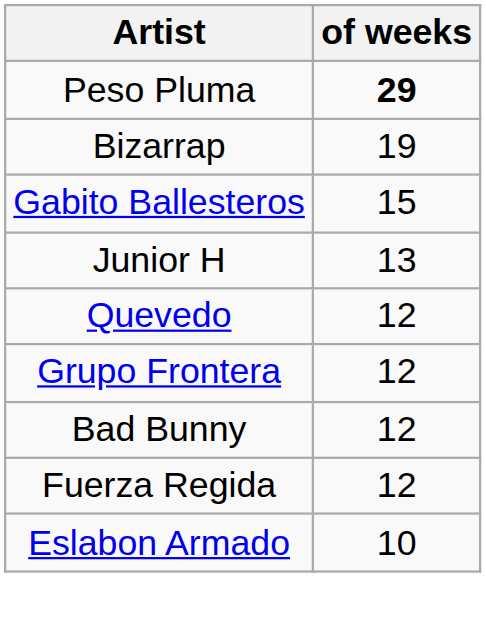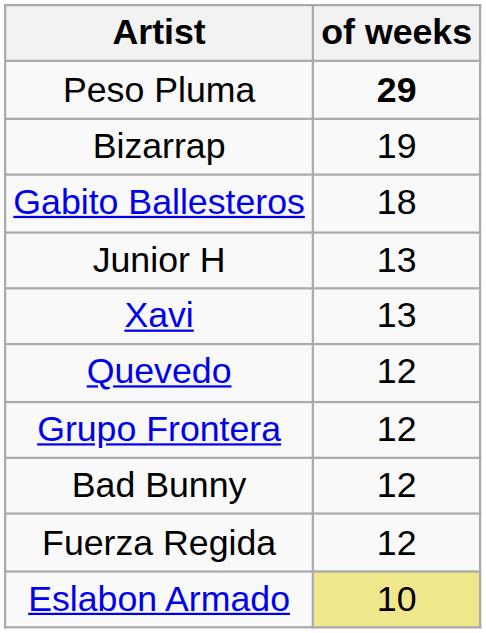Gabito Ballesteros | of weeks: 15 -> 18
+ row: Xavi | 13
Eslabon Armado | of weeks: no background -> khaki background
